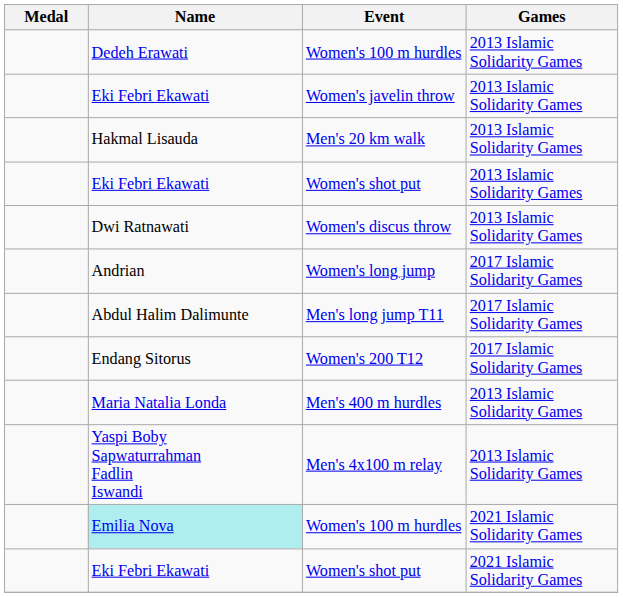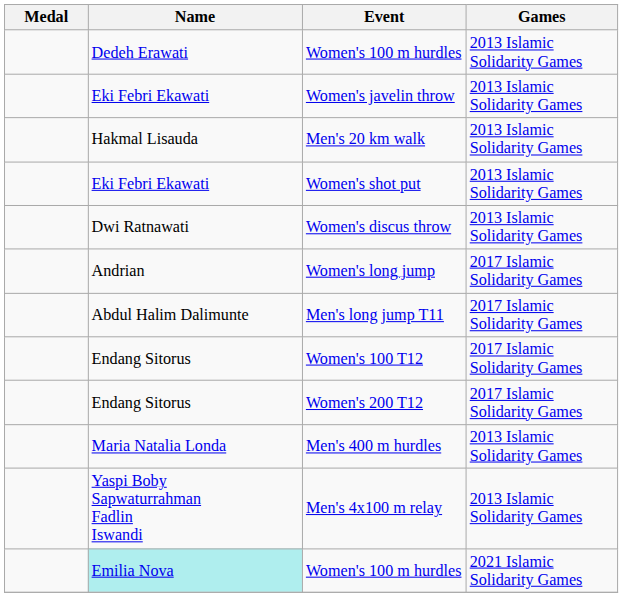+ row: Endang Sitorus | Women's 100 T12 | 2017 Islamic Solidarity Games
- row: Eki Febri Ekawati | Women's shot put | 2021 Islamic Solidarity Games
